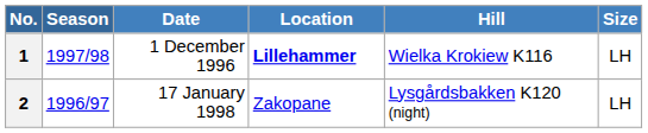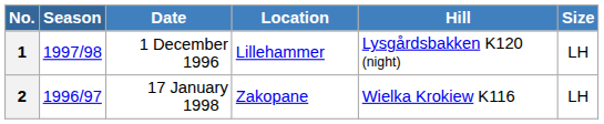1 | Location: bold -> normal
1 | Hill: Wielka Krokiew K116 -> Lysgårdsbakken K120 (night)
2 | Hill: Lysgårdsbakken K120 (night) -> Wielka Krokiew K116
